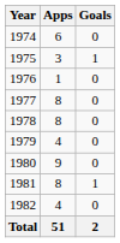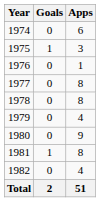columns swapped: Apps <-> Goals
